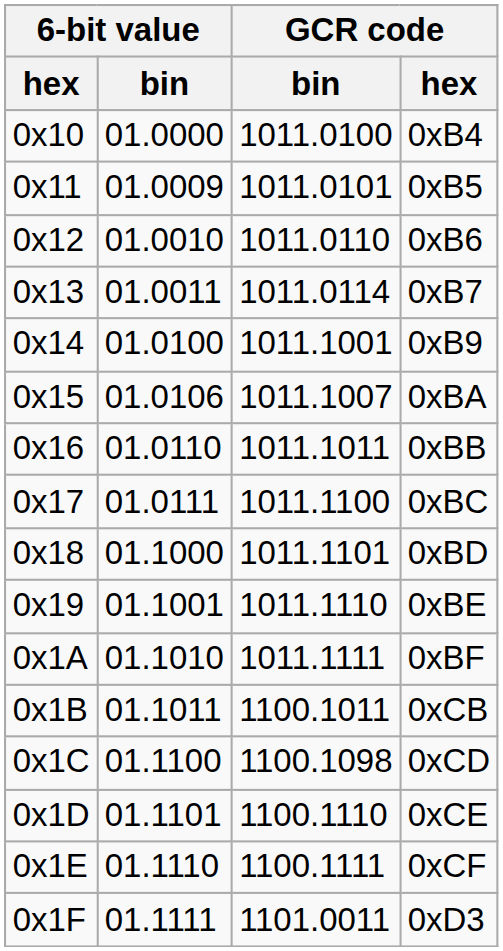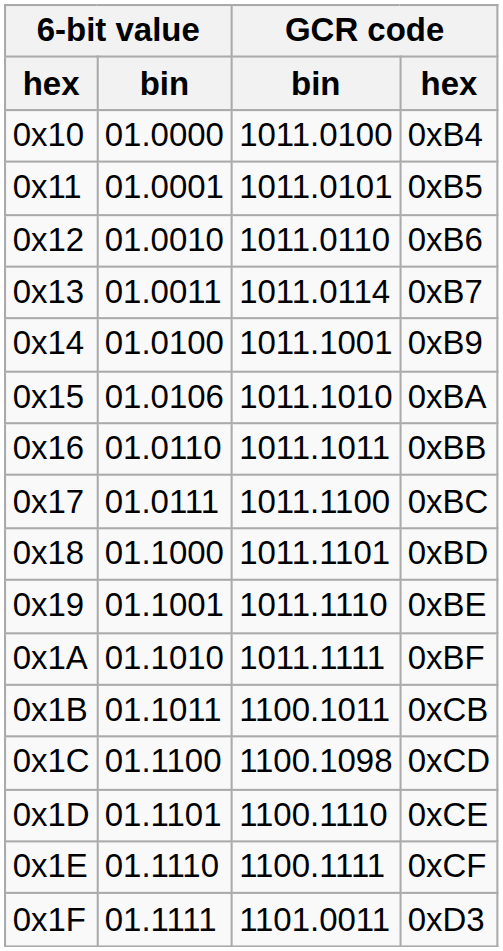0xB5 | 6-bit value / bin: 01.0009 -> 01.0001
0xBA | GCR code / bin: 1011.1007 -> 1011.1010
